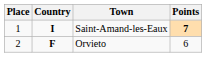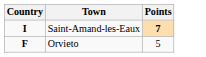- column: Place | 1 | 2
Orvieto | Points: 6 -> 5
